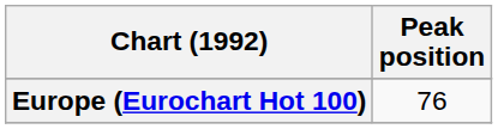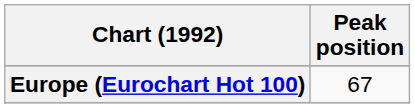Europe (Eurochart Hot 100) | Peak position: 76 -> 67
